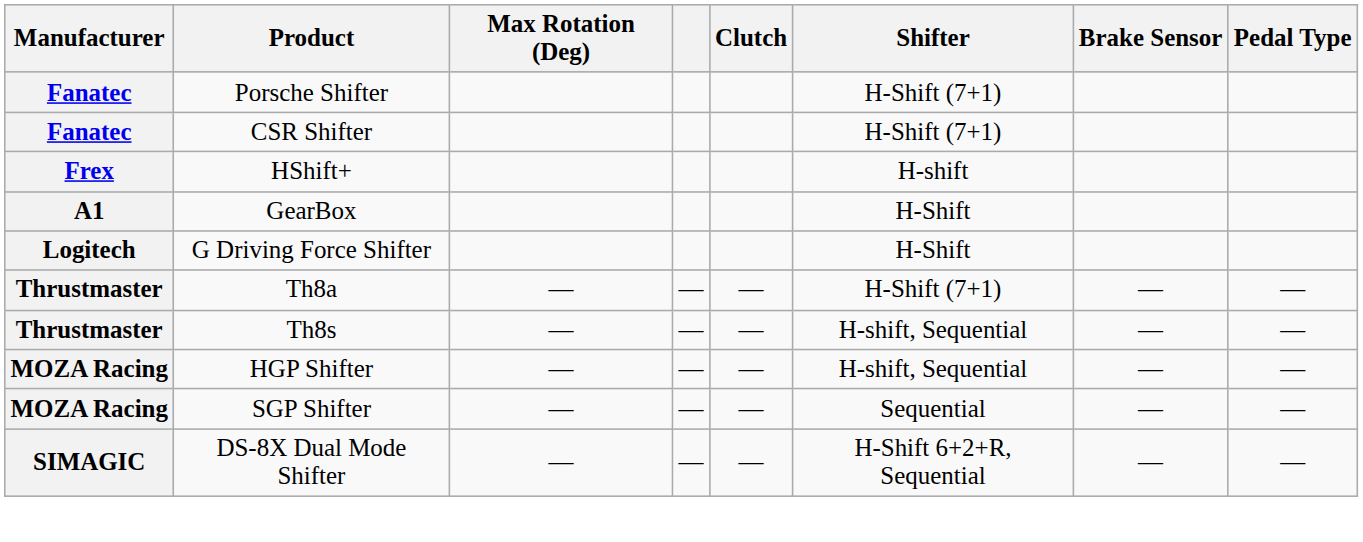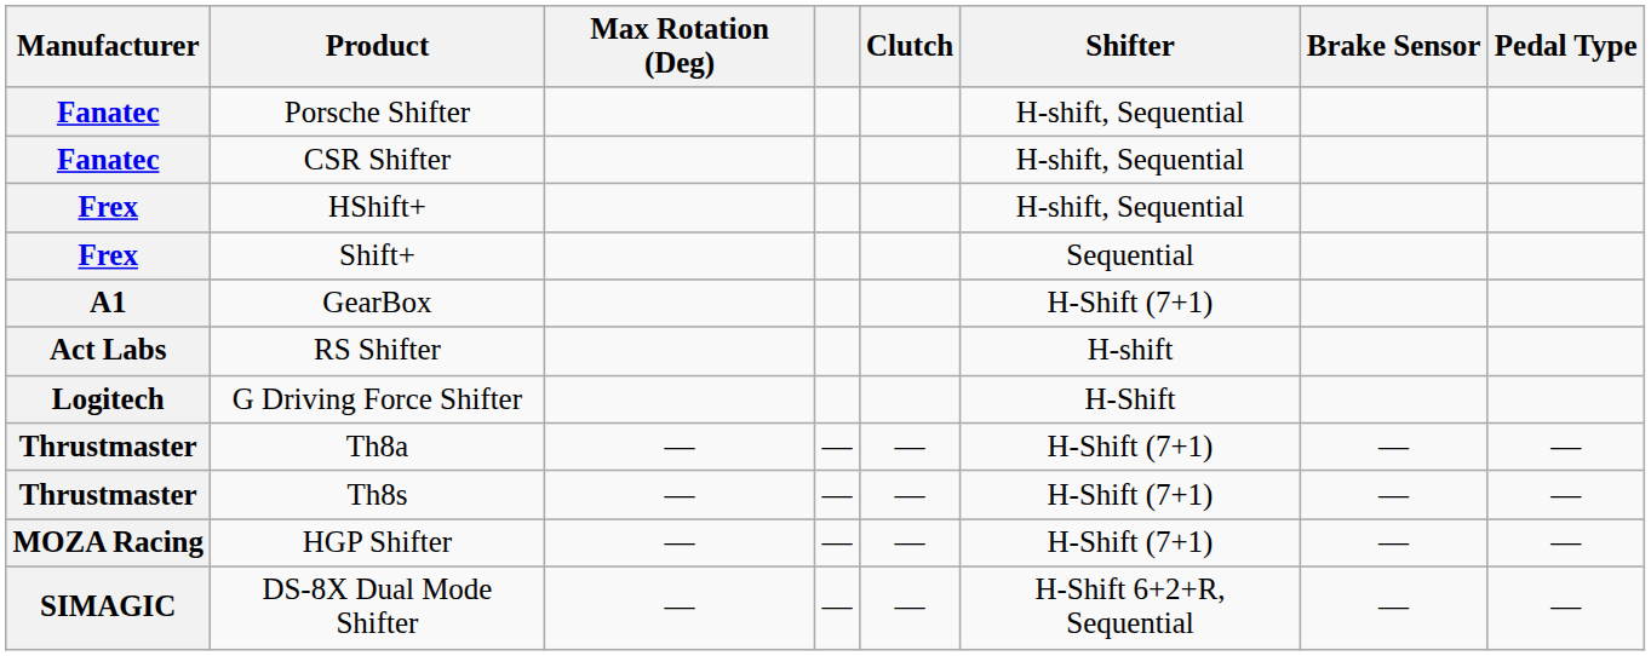Porsche Shifter | Shifter: H-Shift (7+1) -> H-shift, Sequential
CSR Shifter | Shifter: H-Shift (7+1) -> H-shift, Sequential
HShift+ | Shifter: H-shift -> H-shift, Sequential
+ row: Frex | Shift+ | Sequential
GearBox | Shifter: H-Shift -> H-Shift (7+1)
+ row: Act Labs | RS Shifter | H-shift
Th8s | Shifter: H-shift, Sequential -> H-Shift (7+1)
HGP Shifter | Shifter: H-shift, Sequential -> H-Shift (7+1)
- row: MOZA Racing | SGP Shifter | — | — | — | Sequential | — | —
